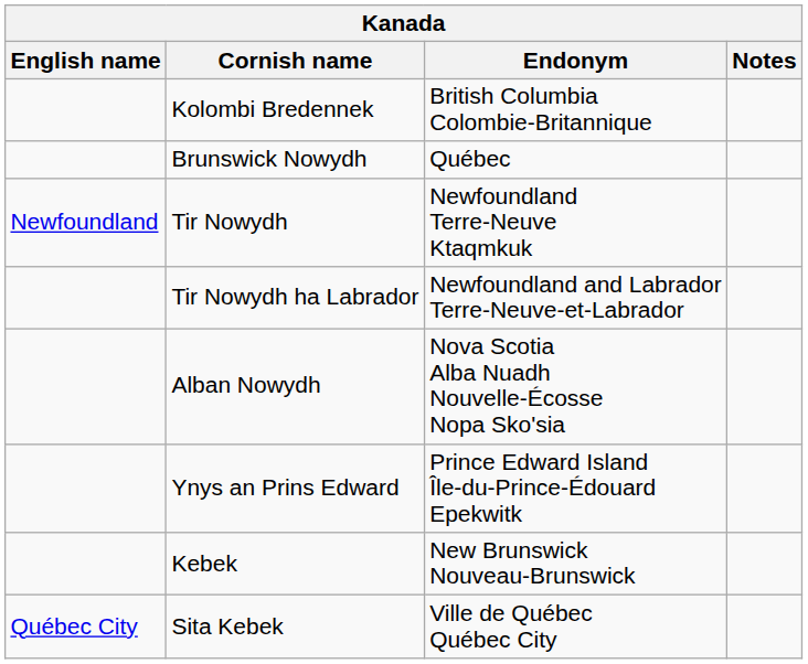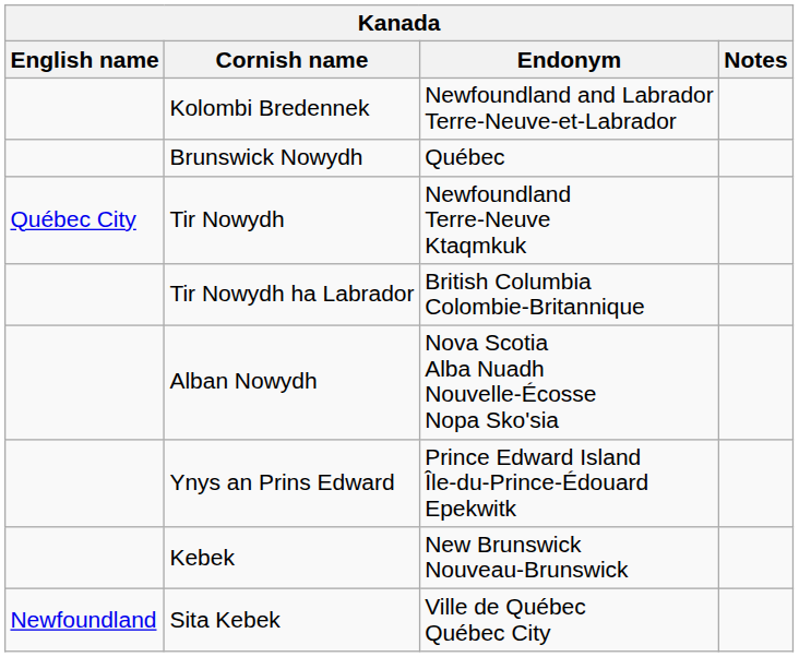Kolombi Bredennek | Endonym: British Columbia Colombie-Britannique -> Newfoundland and Labrador Terre-Neuve-et-Labrador
Tir Nowydh | English name: Newfoundland -> Québec City
Tir Nowydh ha Labrador | Endonym: Newfoundland and Labrador Terre-Neuve-et-Labrador -> British Columbia Colombie-Britannique
Sita Kebek | English name: Québec City -> Newfoundland
